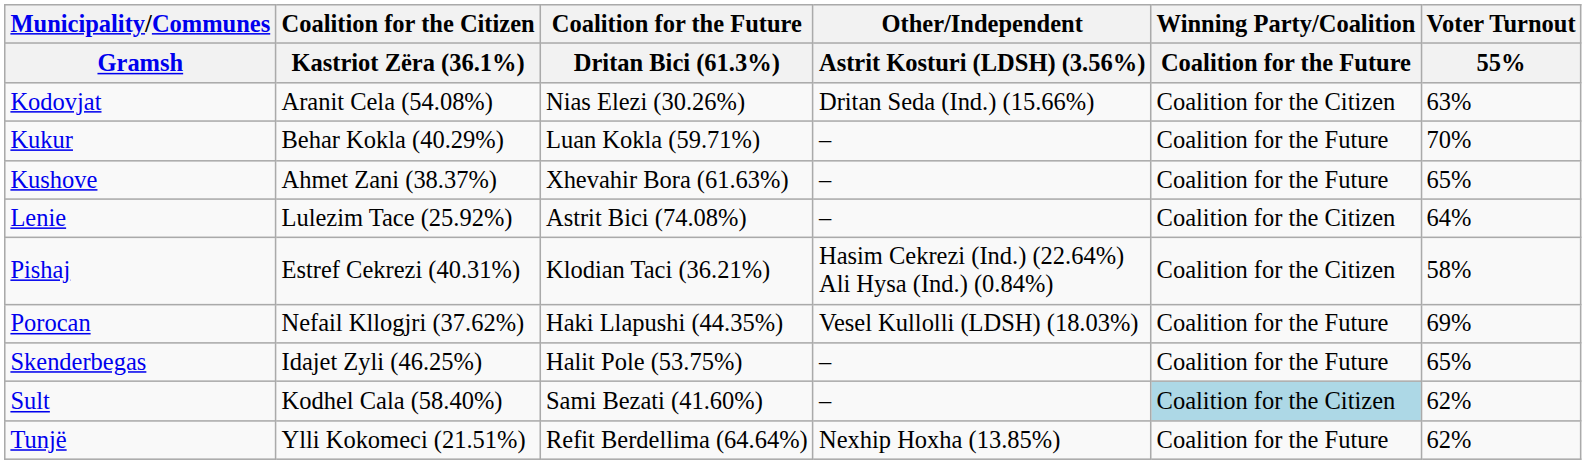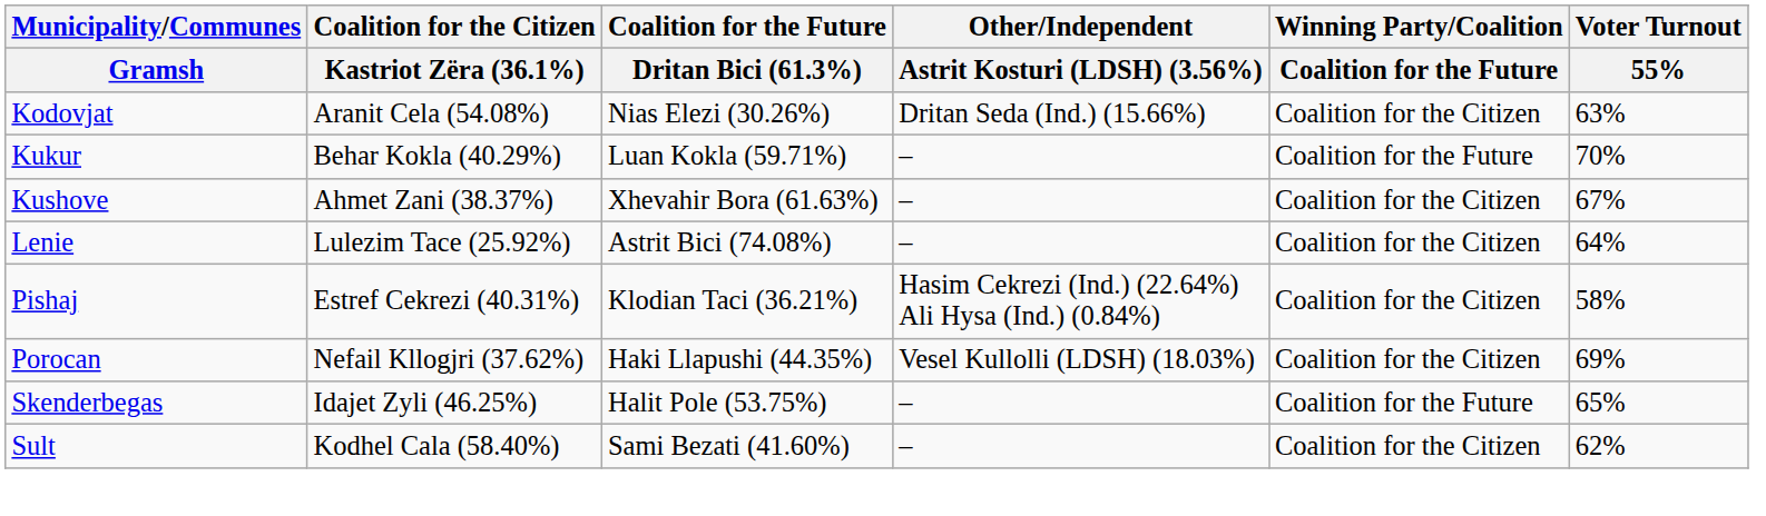Kushove | Winning Party/Coalition / Coalition for the Future: Coalition for the Future -> Coalition for the Citizen
Kushove | Voter Turnout / 55%: 65% -> 67%
Porocan | Winning Party/Coalition / Coalition for the Future: Coalition for the Future -> Coalition for the Citizen
Sult | Winning Party/Coalition / Coalition for the Future: lightblue background -> no background
- row: Tunjë | Ylli Kokomeci (21.51%) | Refit Berdellima (64.64%) | Nexhip Hoxha (13.85%) | Coalition for the Future | 62%
